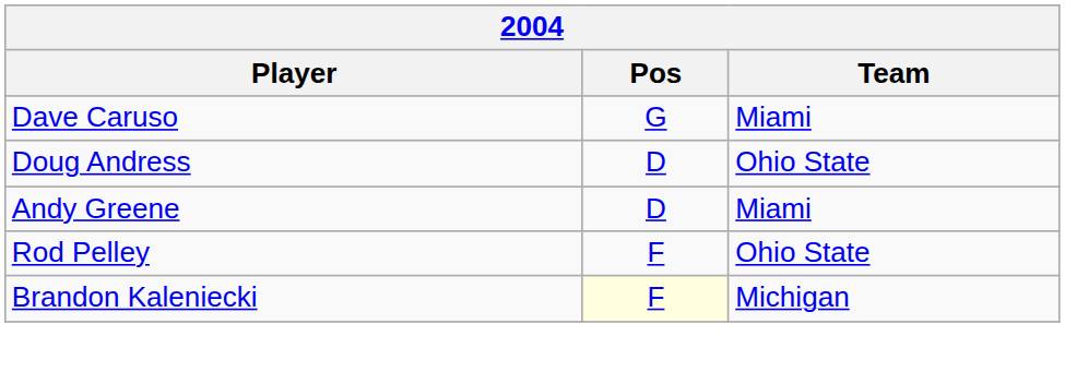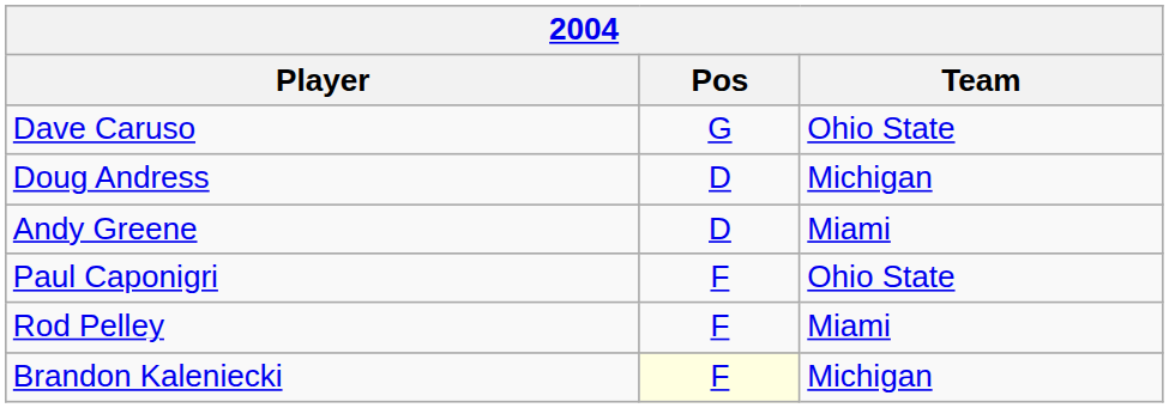Dave Caruso | Team: Miami -> Ohio State
Doug Andress | Team: Ohio State -> Michigan
+ row: Paul Caponigri | F | Ohio State
Rod Pelley | Team: Ohio State -> Miami
